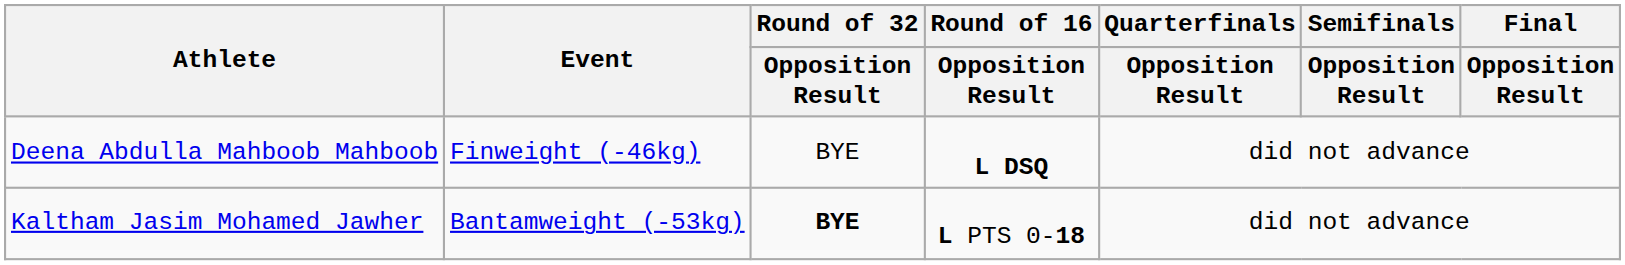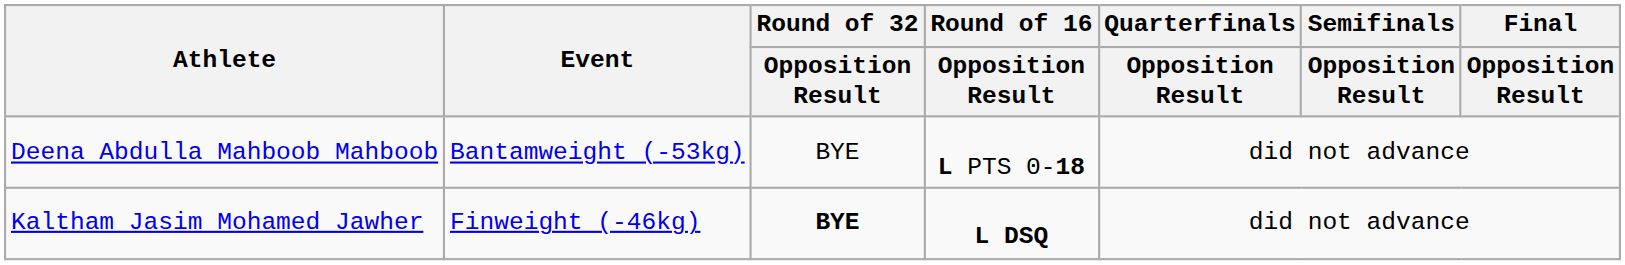Deena Abdulla Mahboob Mahboob | Event: Finweight (-46kg) -> Bantamweight (-53kg)
Deena Abdulla Mahboob Mahboob | Round of 16 / Opposition Result: L DSQ -> L PTS 0-18
Kaltham Jasim Mohamed Jawher | Event: Bantamweight (-53kg) -> Finweight (-46kg)
Kaltham Jasim Mohamed Jawher | Round of 16 / Opposition Result: L PTS 0-18 -> L DSQ
